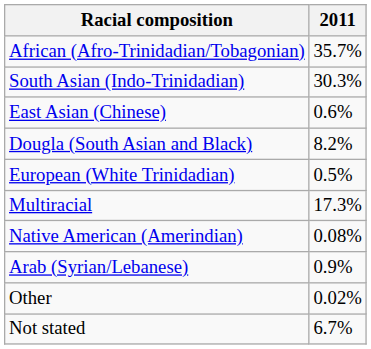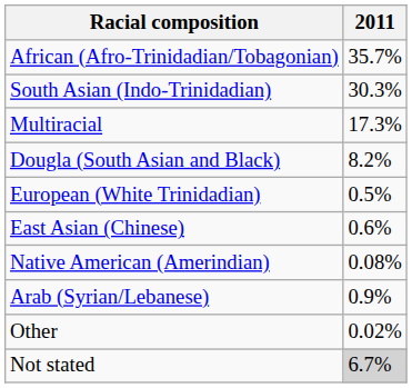rows swapped: Multiracial <-> East Asian (Chinese)
Not stated | 2011: no background -> lightgrey background
